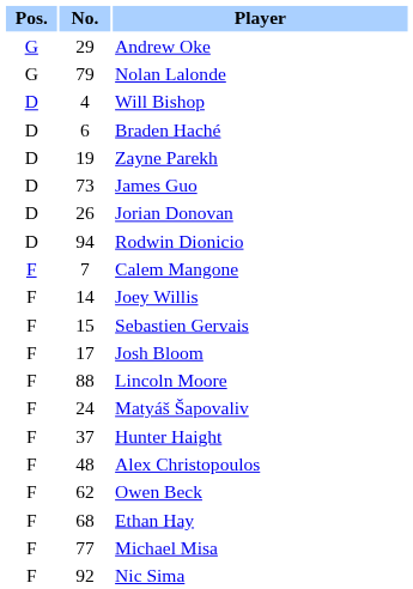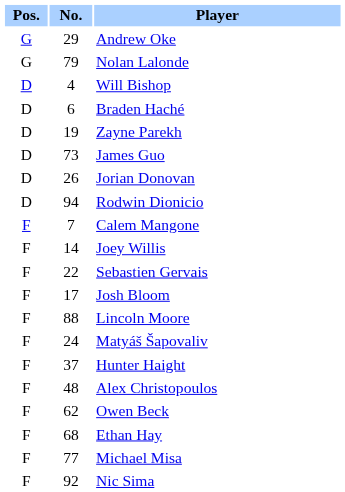Sebastien Gervais | No.: 15 -> 22
